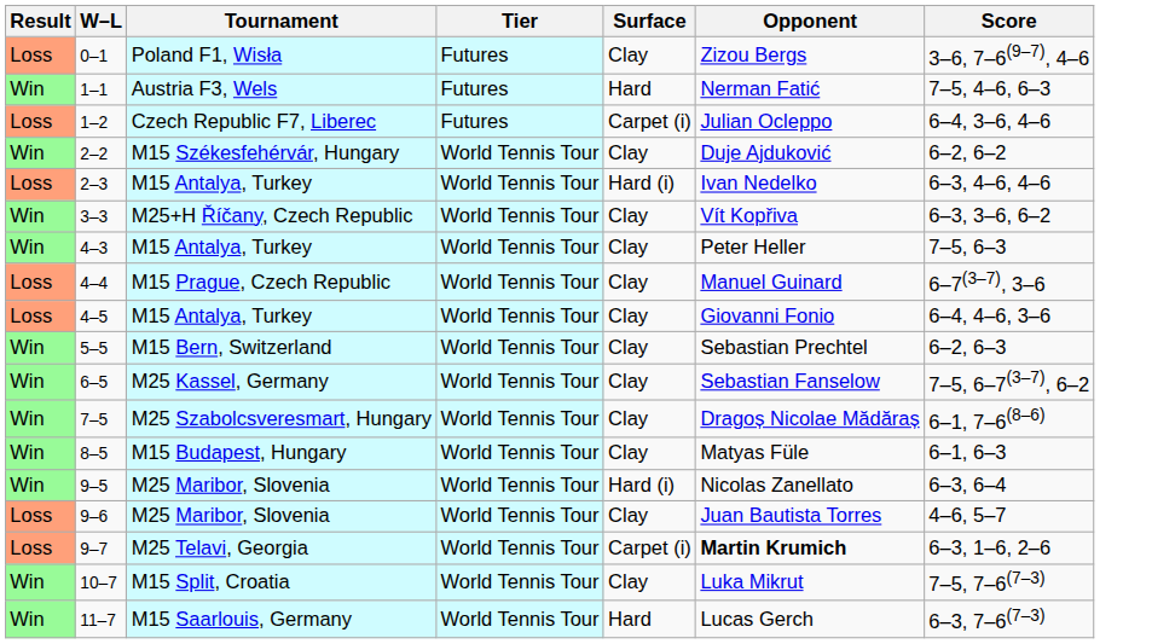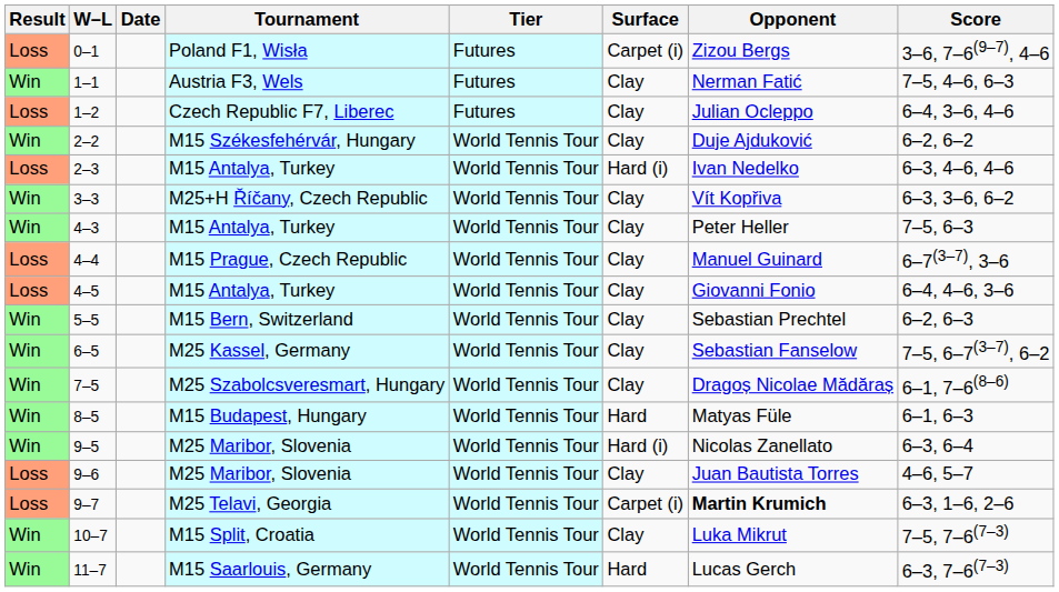+ column: Date
0–1 | Surface: Clay -> Carpet (i)
1–1 | Surface: Hard -> Clay
1–2 | Surface: Carpet (i) -> Clay
8–5 | Surface: Clay -> Hard
